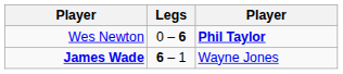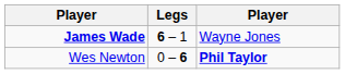rows swapped: Wes Newton <-> James Wade
